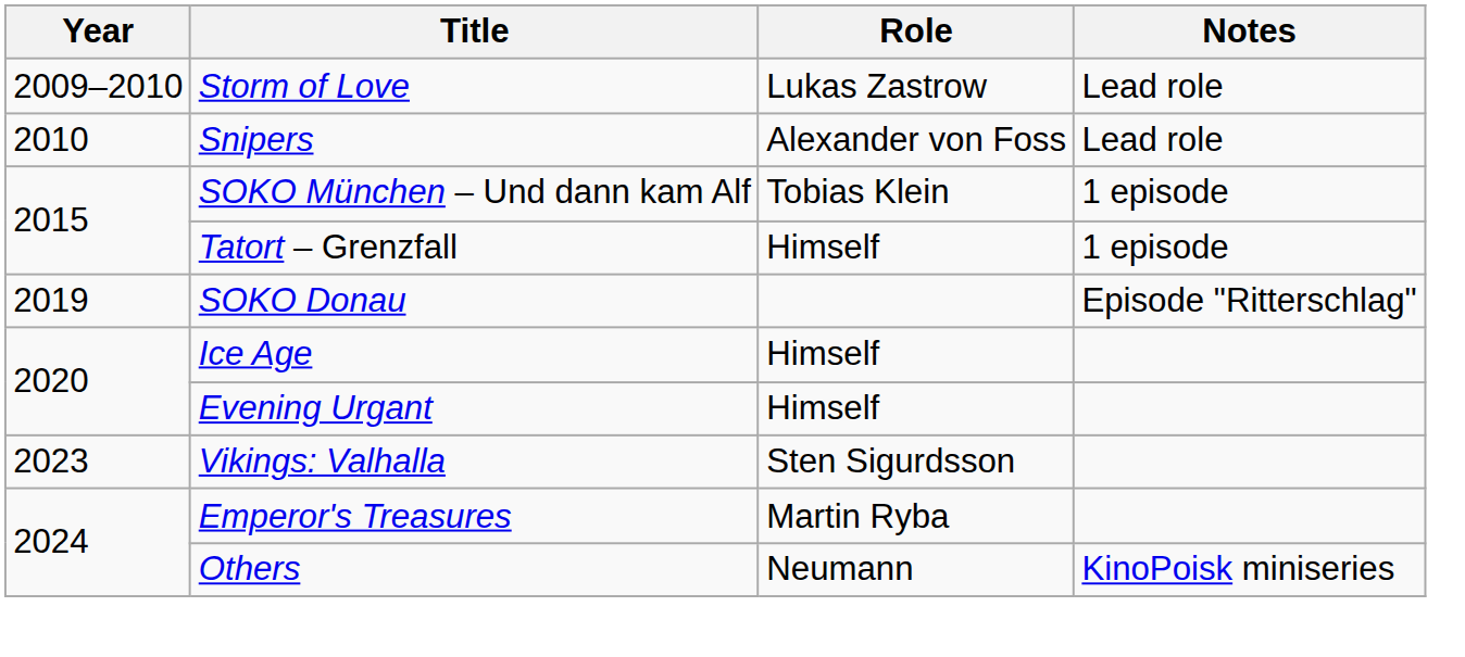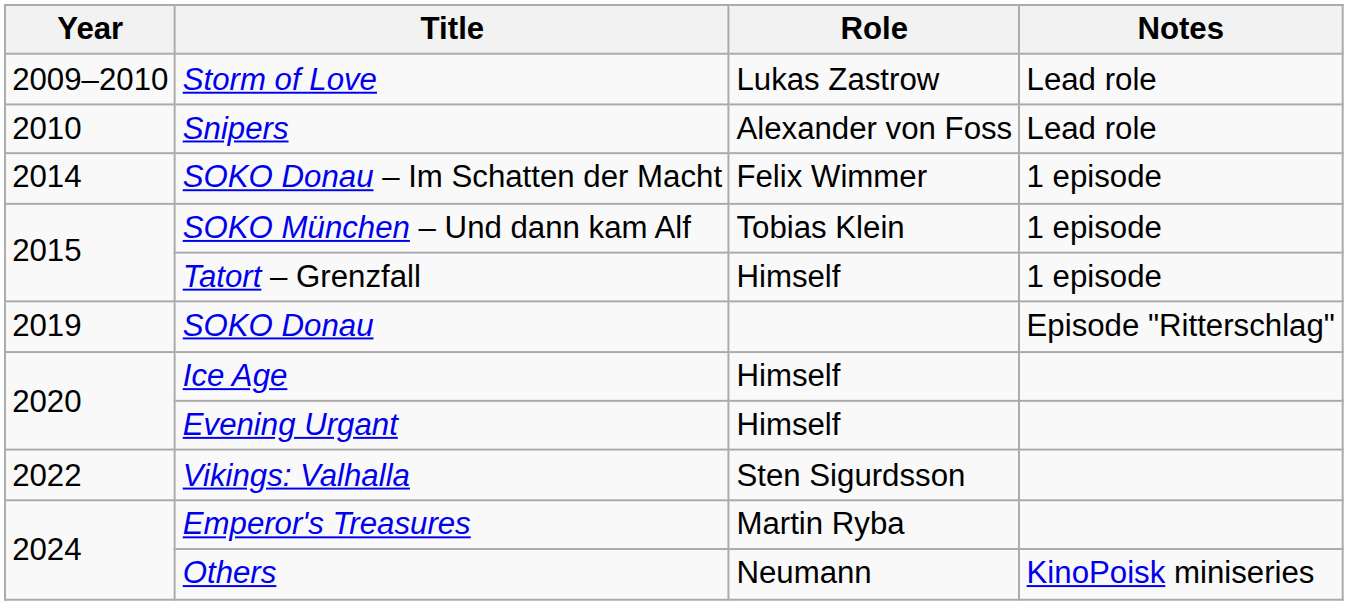+ row: 2014 | SOKO Donau – Im Schatten der Macht | Felix Wimmer | 1 episode
Vikings: Valhalla | Year: 2023 -> 2022
